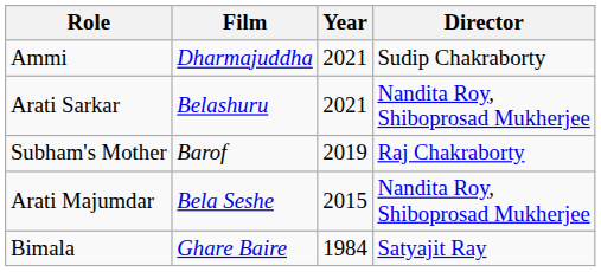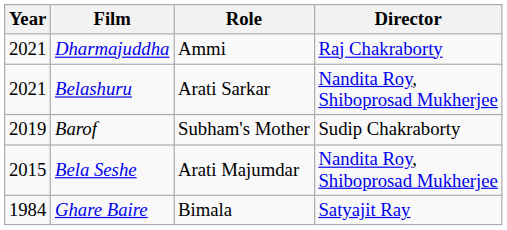columns swapped: Year <-> Role
Dharmajuddha | Director: Sudip Chakraborty -> Raj Chakraborty
Barof | Director: Raj Chakraborty -> Sudip Chakraborty
